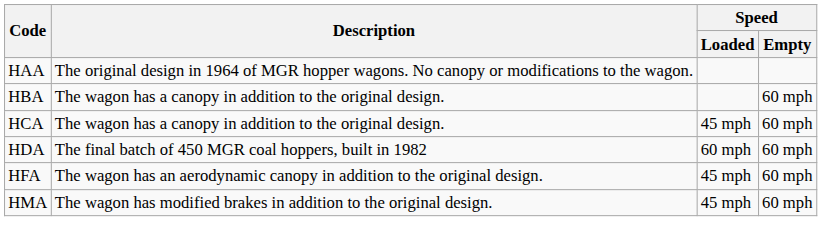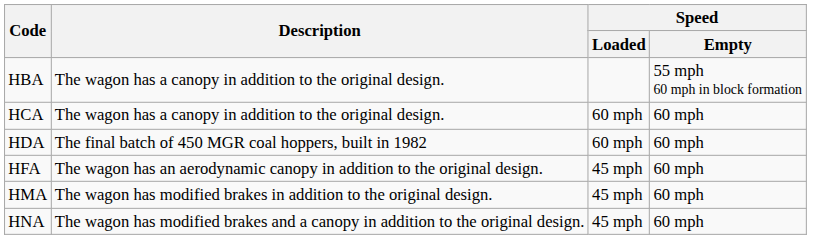- row: HAA | The original design in 1964 of MGR hopper wagons. No canopy or modifications to the wagon.
HBA | Speed / Empty: 60 mph -> 55 mph 60 mph in block formation
HCA | Speed / Loaded: 45 mph -> 60 mph
+ row: HNA | The wagon has modified brakes and a canopy in addition to the original design. | 45 mph | 60 mph
